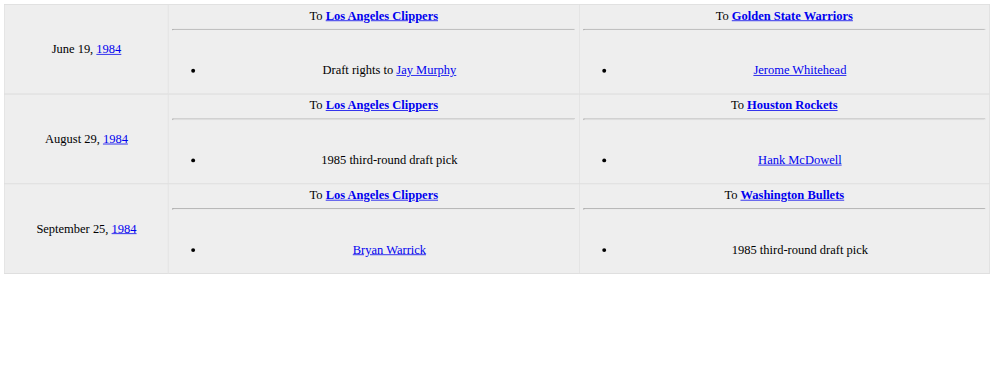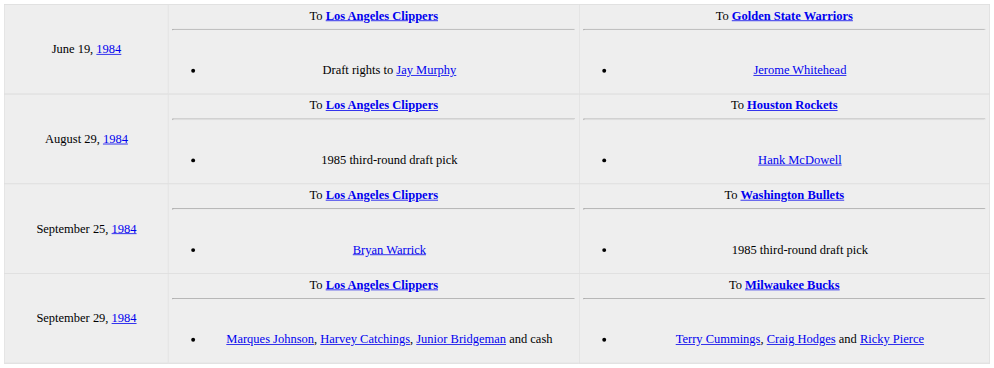+ row: September 29, 1984 | To Los Angeles Clippers Marques Johnson, Harvey Catchings, Junior Bridgeman and cash | To Milwaukee Bucks Terry Cummings, Craig Hodges and Ricky Pierce
